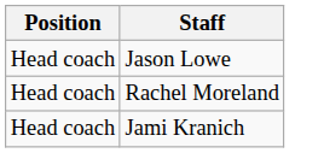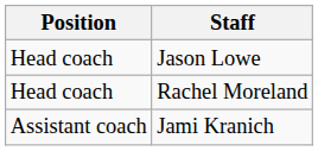Jami Kranich | Position: Head coach -> Assistant coach
